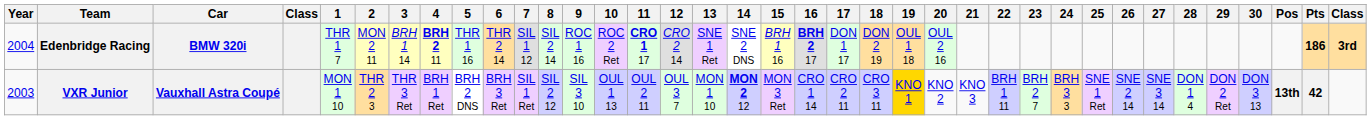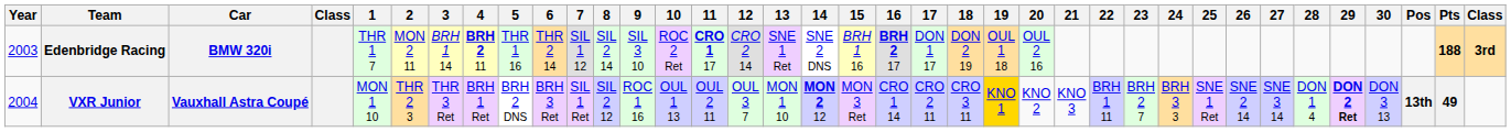Edenbridge Racing | Year: 2004 -> 2003
Edenbridge Racing | 9: ROC 1 16 -> SIL 3 10
Edenbridge Racing | Pts: 186 -> 188
VXR Junior | Year: 2003 -> 2004
VXR Junior | 9: SIL 3 10 -> ROC 1 16
VXR Junior | 29: normal -> bold
VXR Junior | Pts: 42 -> 49
